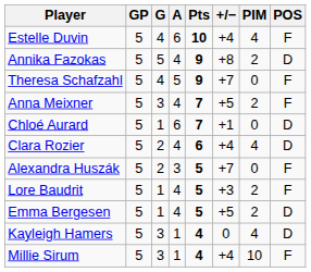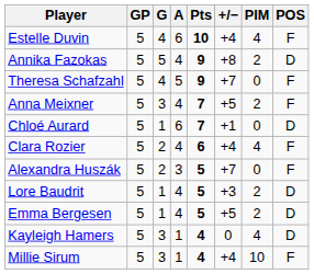Clara Rozier | POS: D -> F
Lore Baudrit | POS: F -> D
